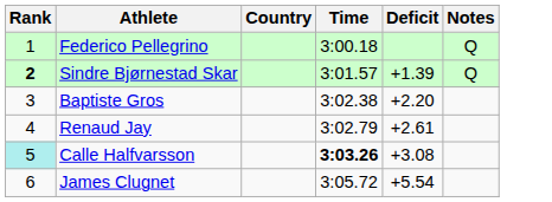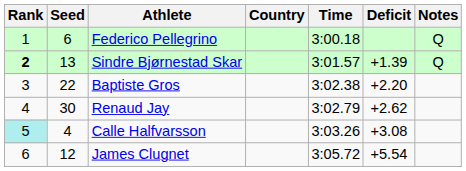+ column: Seed | 6 | 13 | 22 | 30 | 4 | 12
Renaud Jay | Deficit: +2.61 -> +2.62
Calle Halfvarsson | Time: bold -> normal
